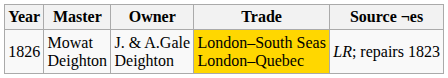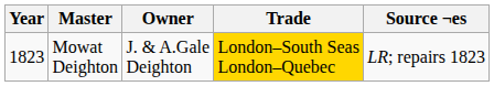Mowat Deighton | Year: 1826 -> 1823
